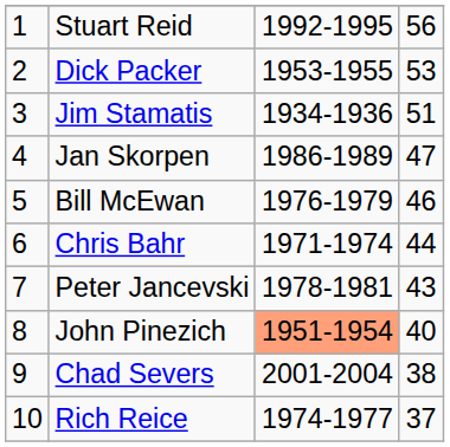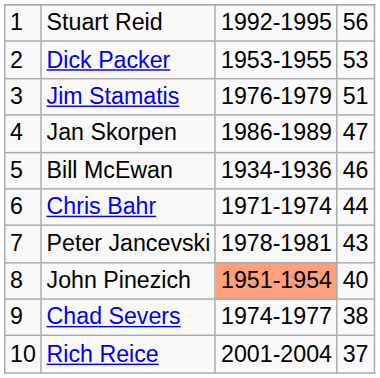Jim Stamatis | column 3: 1934-1936 -> 1976-1979
Bill McEwan | column 3: 1976-1979 -> 1934-1936
Chad Severs | column 3: 2001-2004 -> 1974-1977
Rich Reice | column 3: 1974-1977 -> 2001-2004
